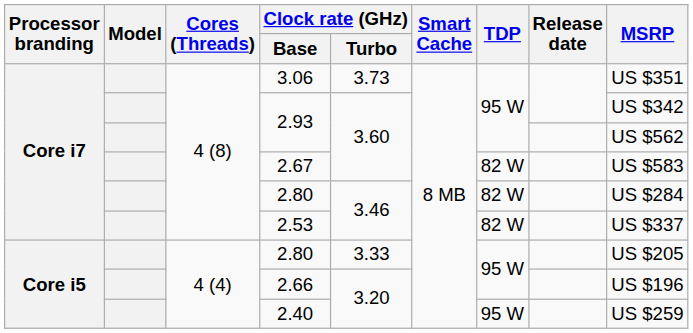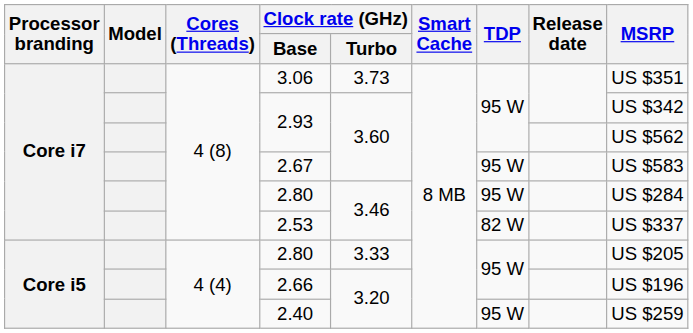2.67 | TDP: 82 W -> 95 W
Core i7 / 2.80 | TDP: 82 W -> 95 W
